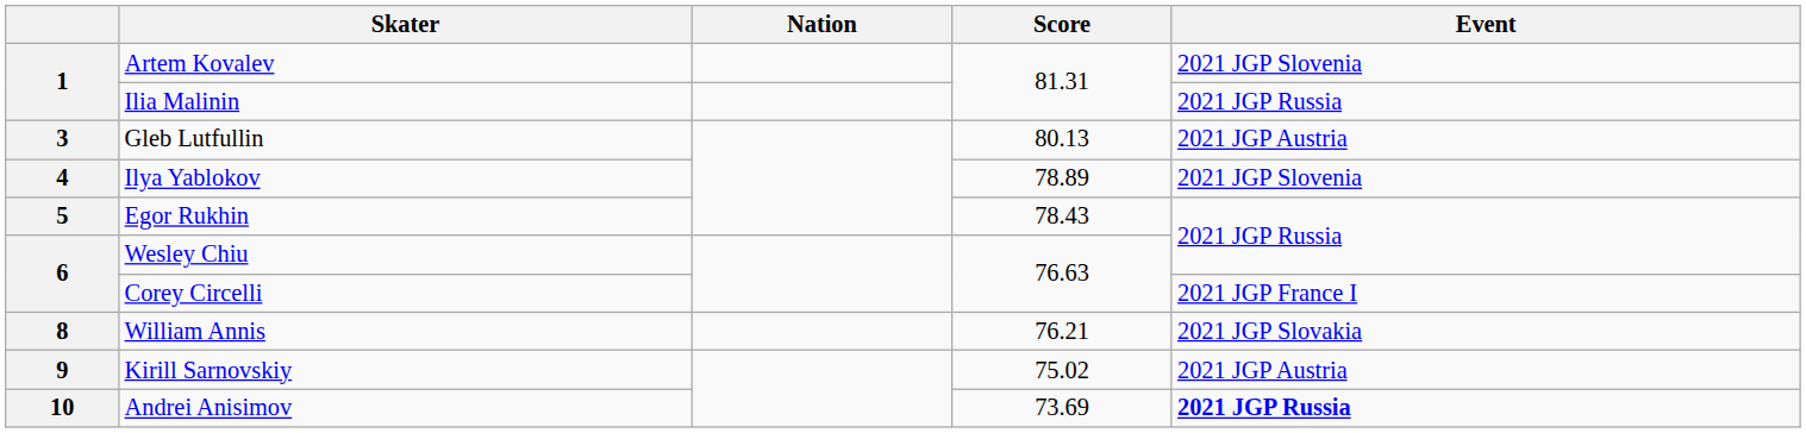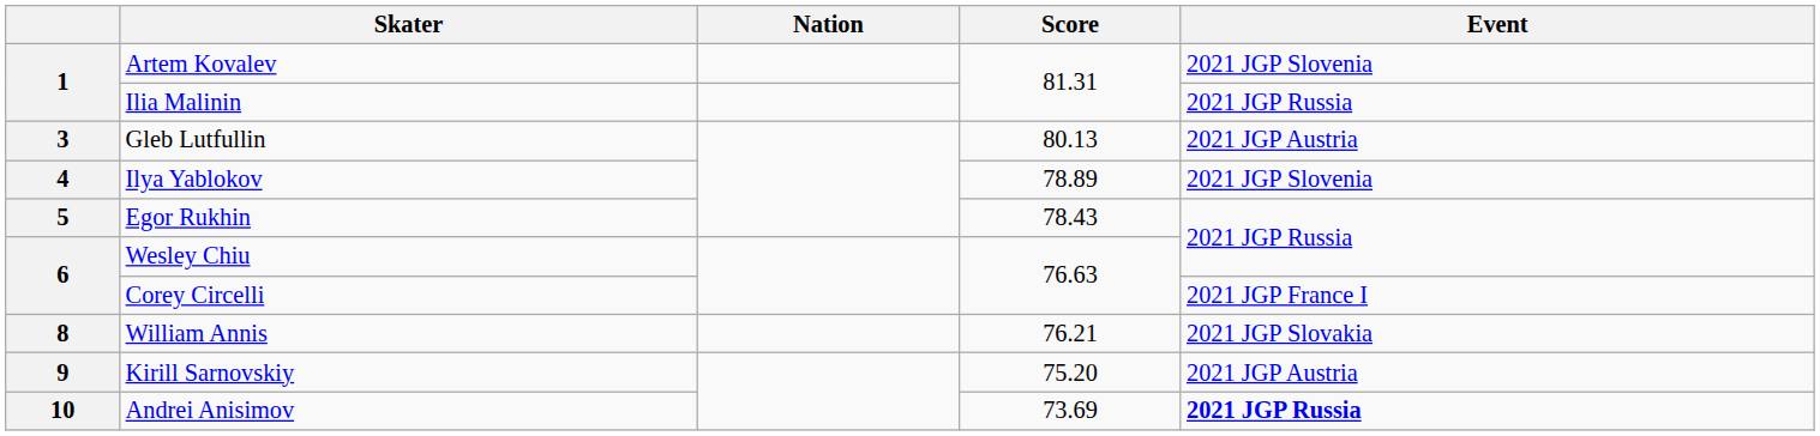Kirill Sarnovskiy | Score: 75.02 -> 75.20
